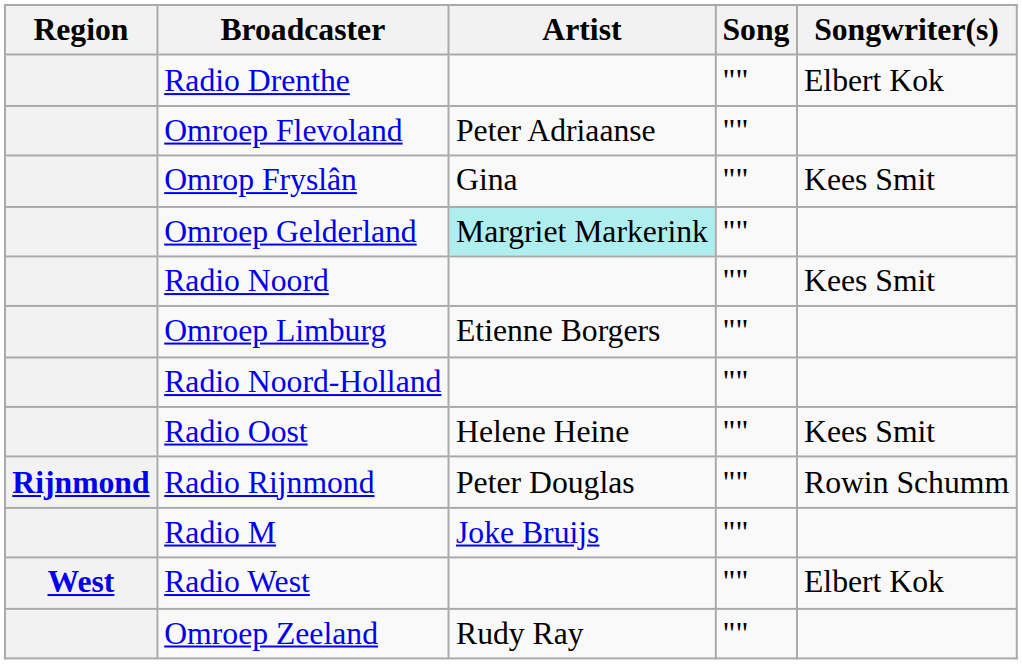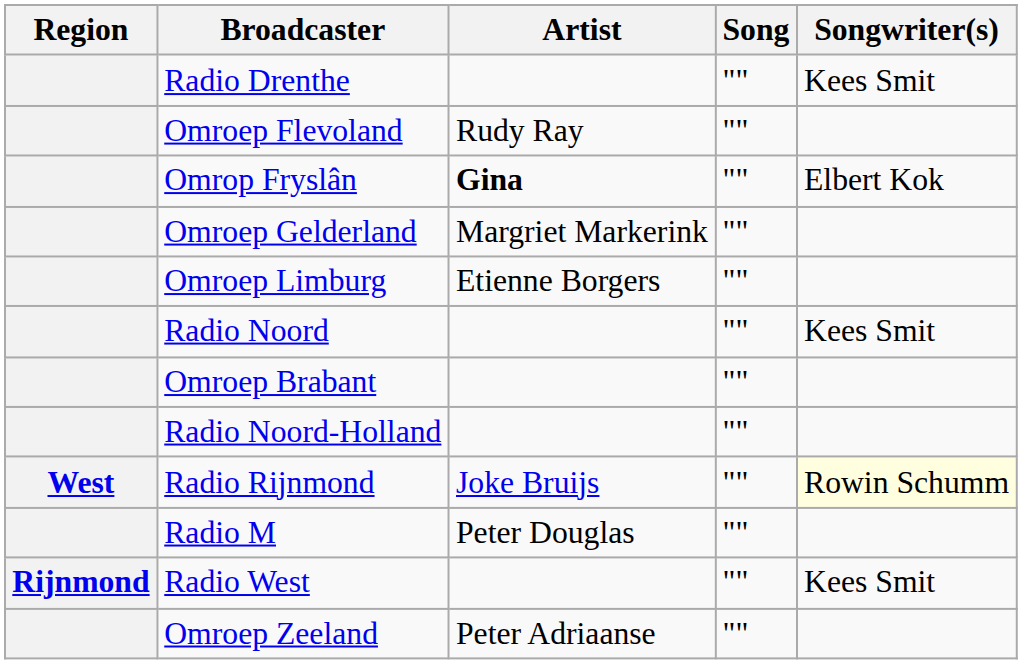Radio Drenthe | Songwriter(s): Elbert Kok -> Kees Smit
Omroep Flevoland | Artist: Peter Adriaanse -> Rudy Ray
Omrop Fryslân | Artist: normal -> bold
Omrop Fryslân | Songwriter(s): Kees Smit -> Elbert Kok
Omroep Gelderland | Artist: paleturquoise background -> no background
rows swapped: Radio Noord <-> Omroep Limburg
+ row: Omroep Brabant | ""
- row: Radio Oost | Helene Heine | "" | Kees Smit
Radio Rijnmond | Region: Rijnmond -> West
Radio Rijnmond | Artist: Peter Douglas -> Joke Bruijs
Radio Rijnmond | Songwriter(s): no background -> lightyellow background
Radio M | Artist: Joke Bruijs -> Peter Douglas
Radio West | Region: West -> Rijnmond
Radio West | Songwriter(s): Elbert Kok -> Kees Smit
Omroep Zeeland | Artist: Rudy Ray -> Peter Adriaanse
